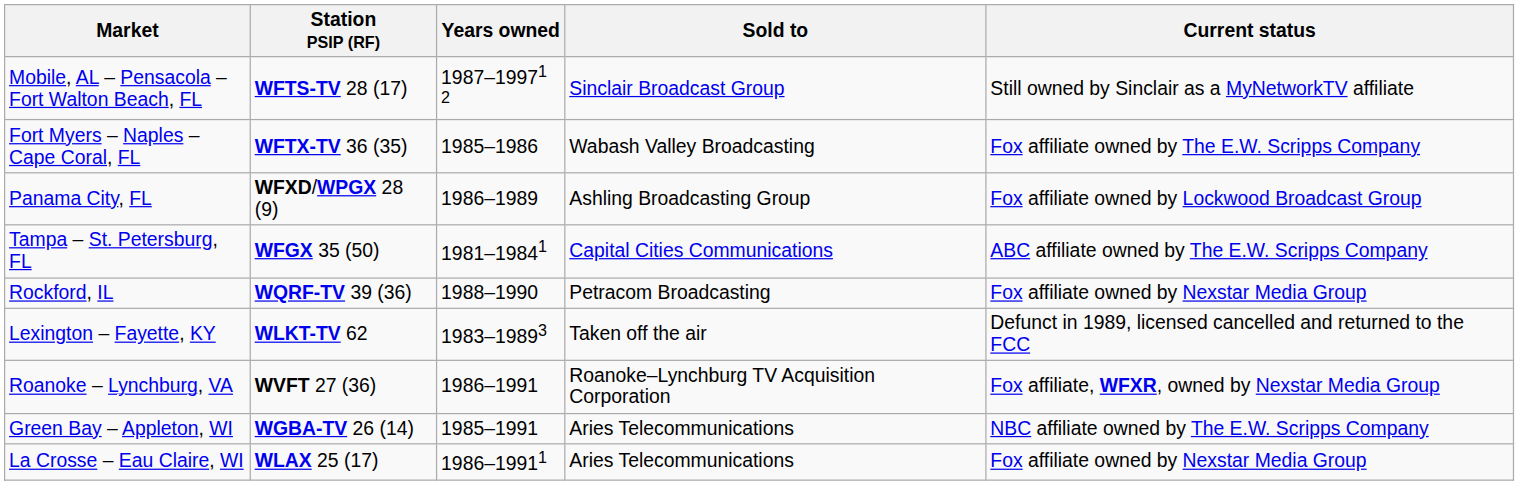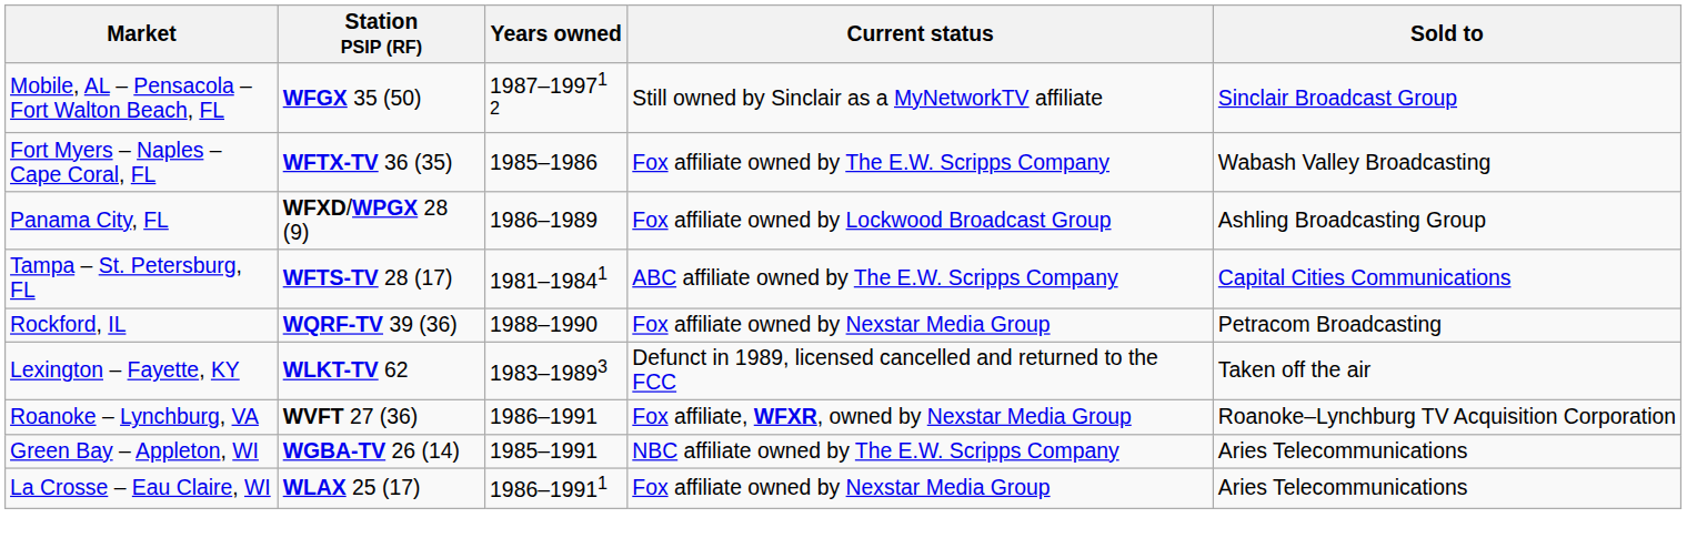columns swapped: Sold to <-> Current status
Mobile, AL – Pensacola – Fort Walton Beach, FL | Station PSIP (RF): WFTS-TV 28 (17) -> WFGX 35 (50)
Tampa – St. Petersburg, FL | Station PSIP (RF): WFGX 35 (50) -> WFTS-TV 28 (17)
